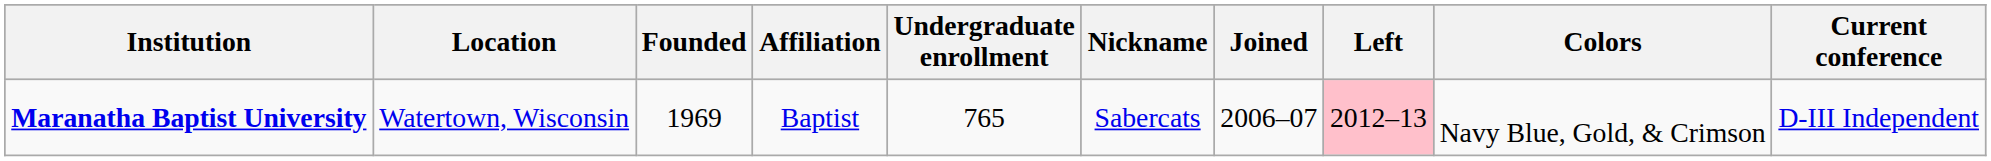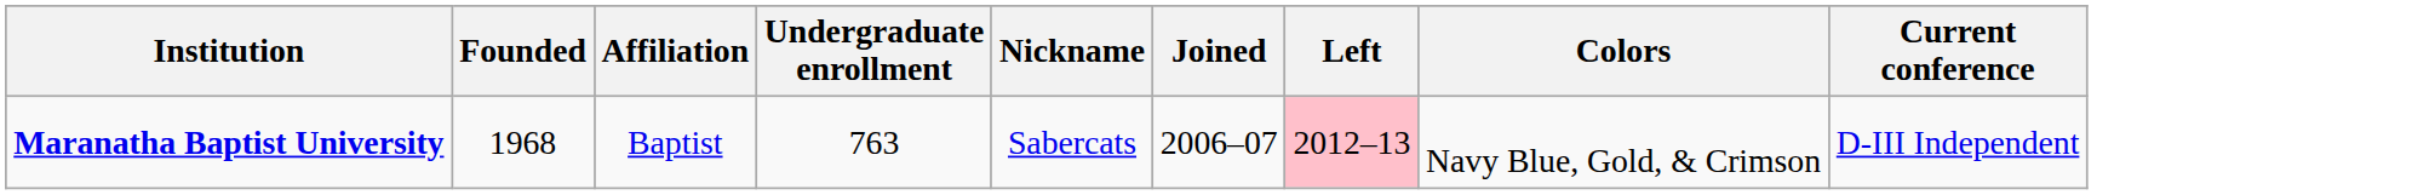- column: Location | Watertown, Wisconsin
Maranatha Baptist University | Founded: 1969 -> 1968
Maranatha Baptist University | Undergraduate enrollment: 765 -> 763
